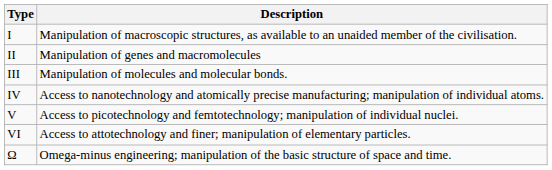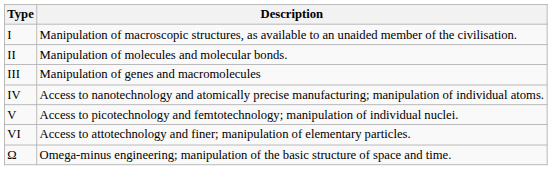II | Description: Manipulation of genes and macromolecules -> Manipulation of molecules and molecular bonds.
III | Description: Manipulation of molecules and molecular bonds. -> Manipulation of genes and macromolecules
